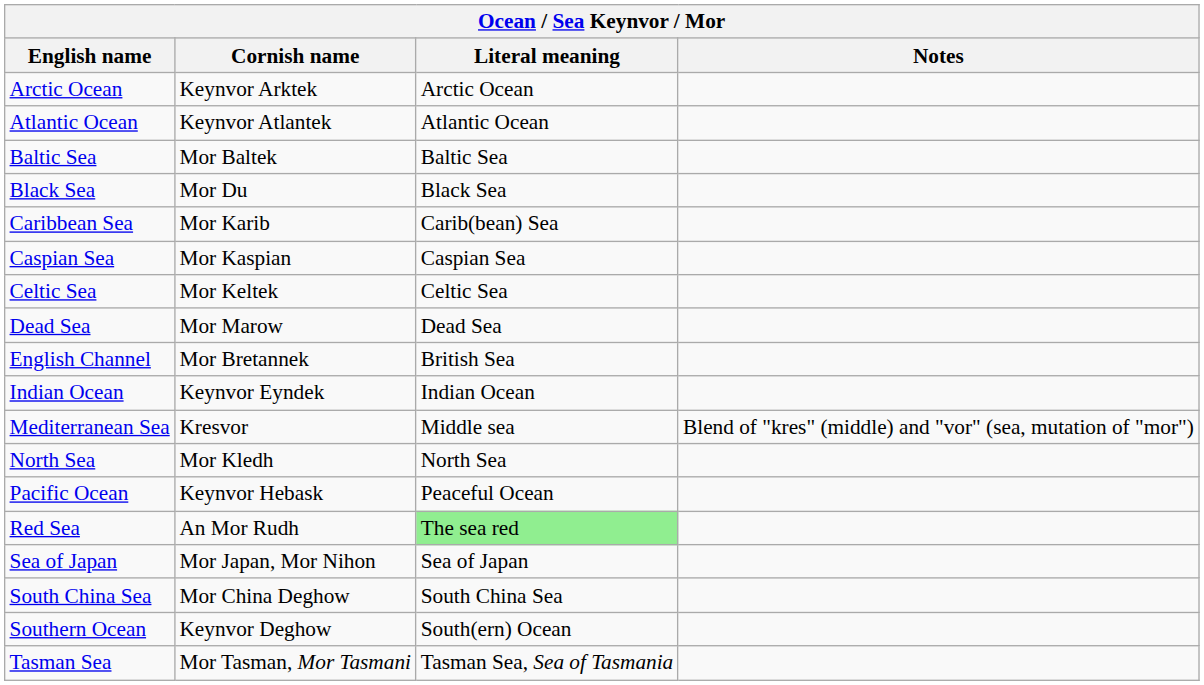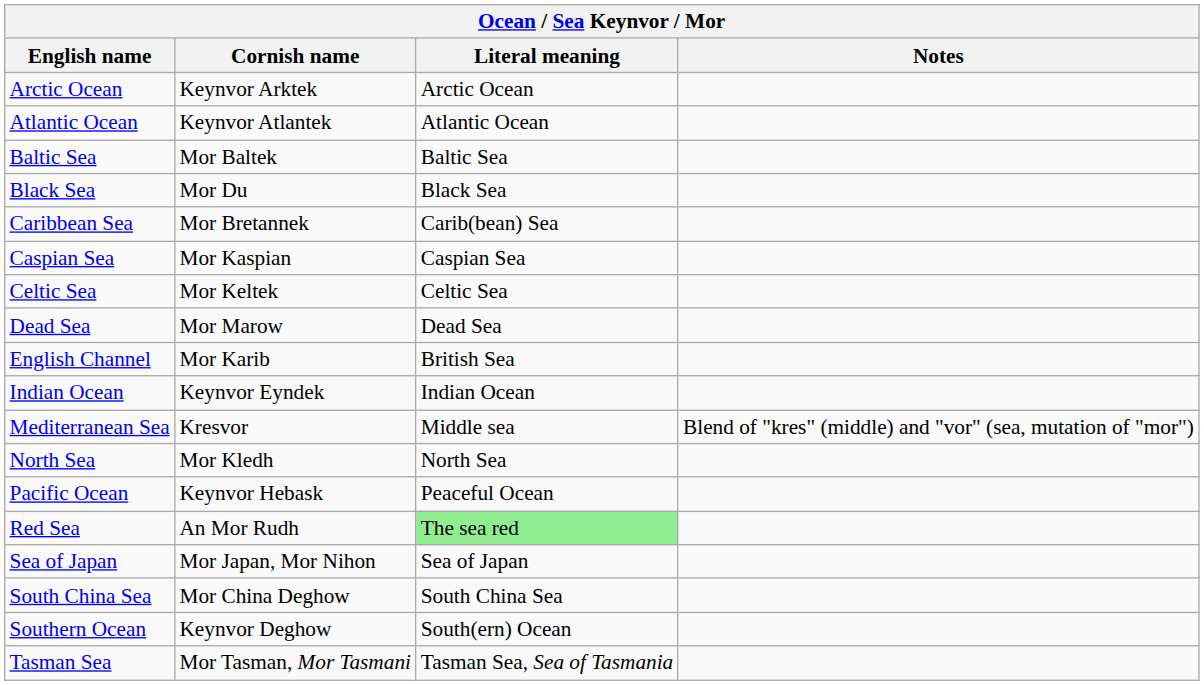Caribbean Sea | Cornish name: Mor Karib -> Mor Bretannek
English Channel | Cornish name: Mor Bretannek -> Mor Karib
